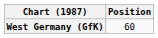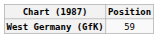West Germany (GfK) | Position: 60 -> 59
